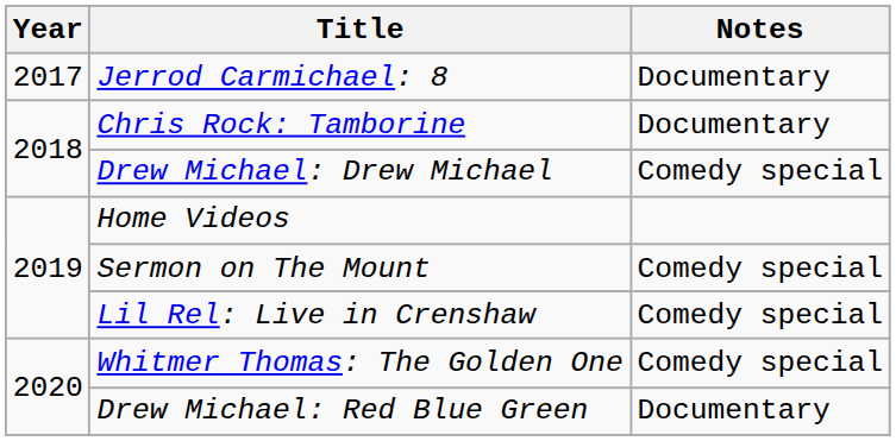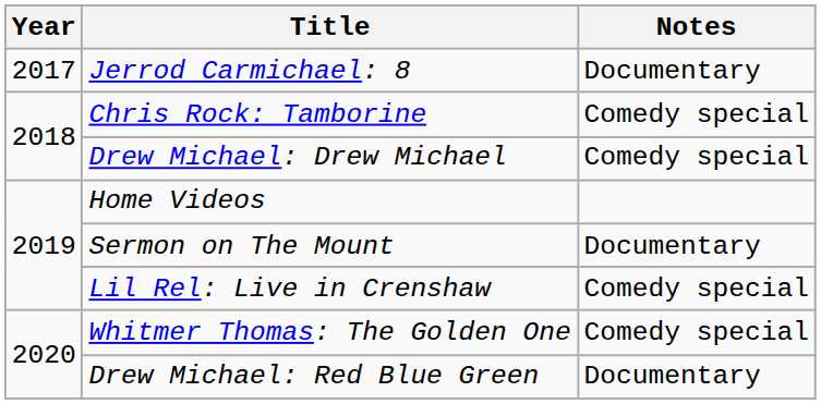Chris Rock: Tamborine | Notes: Documentary -> Comedy special
Sermon on The Mount | Notes: Comedy special -> Documentary
